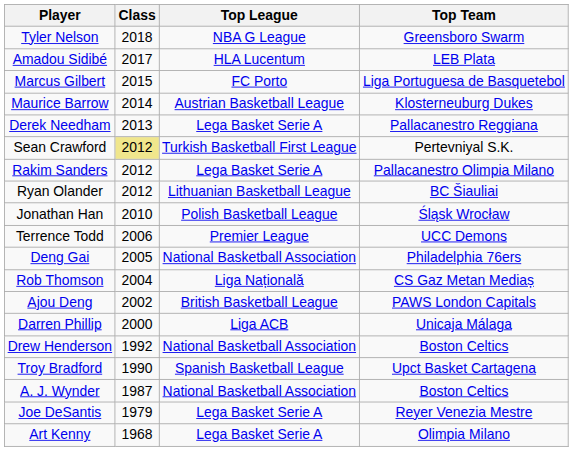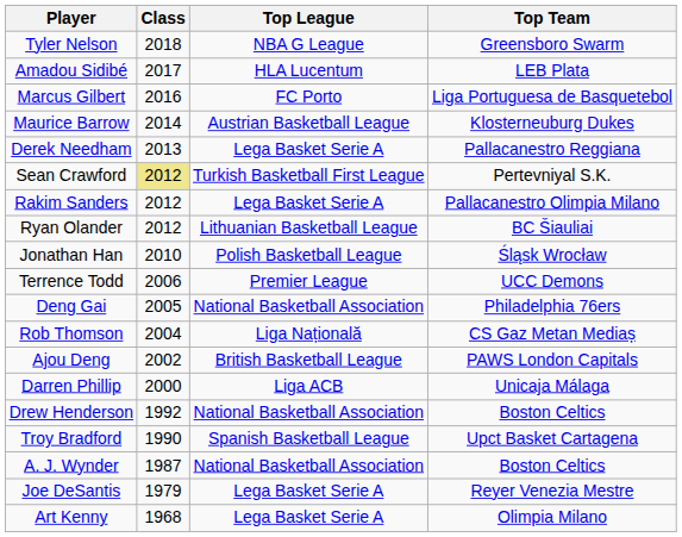Marcus Gilbert | Class: 2015 -> 2016
